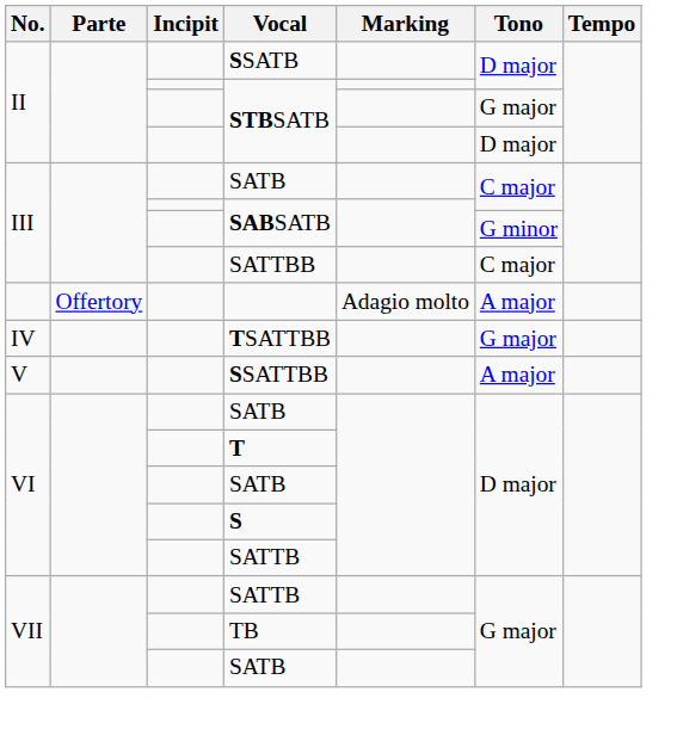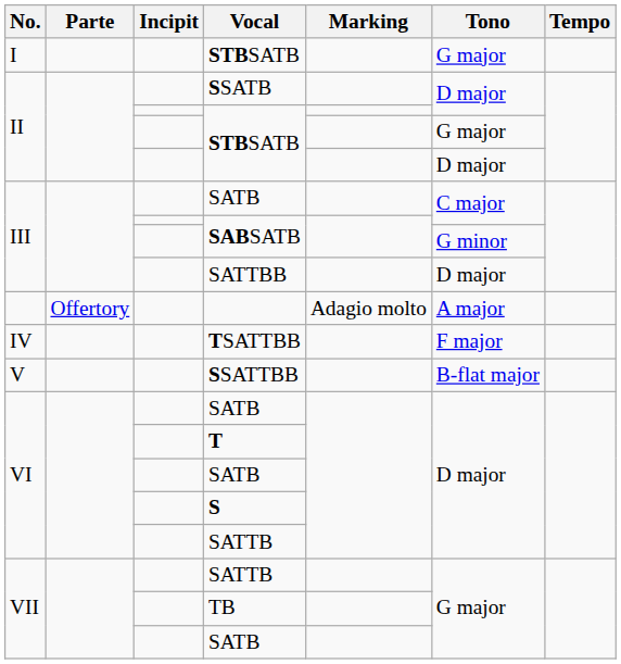+ row: I | STBSATB | G major
SATTBB | Tono: C major -> D major
TSATTBB | Tono: G major -> F major
SSATTBB | Tono: A major -> B-flat major
